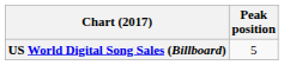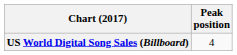US World Digital Song Sales (Billboard) | Peak position: 5 -> 4
